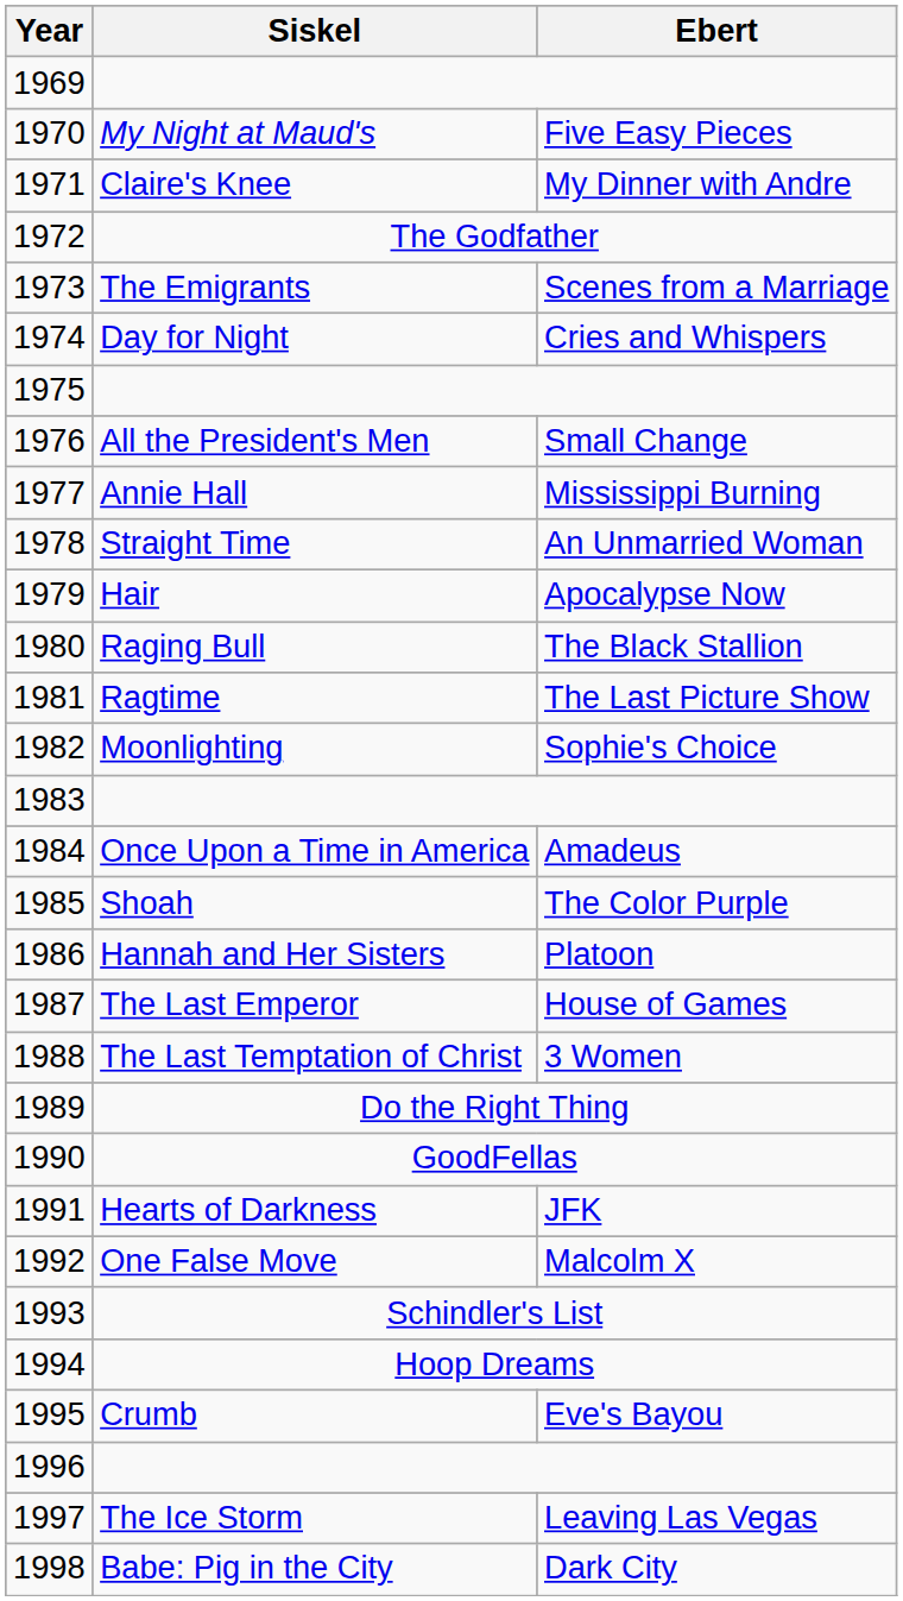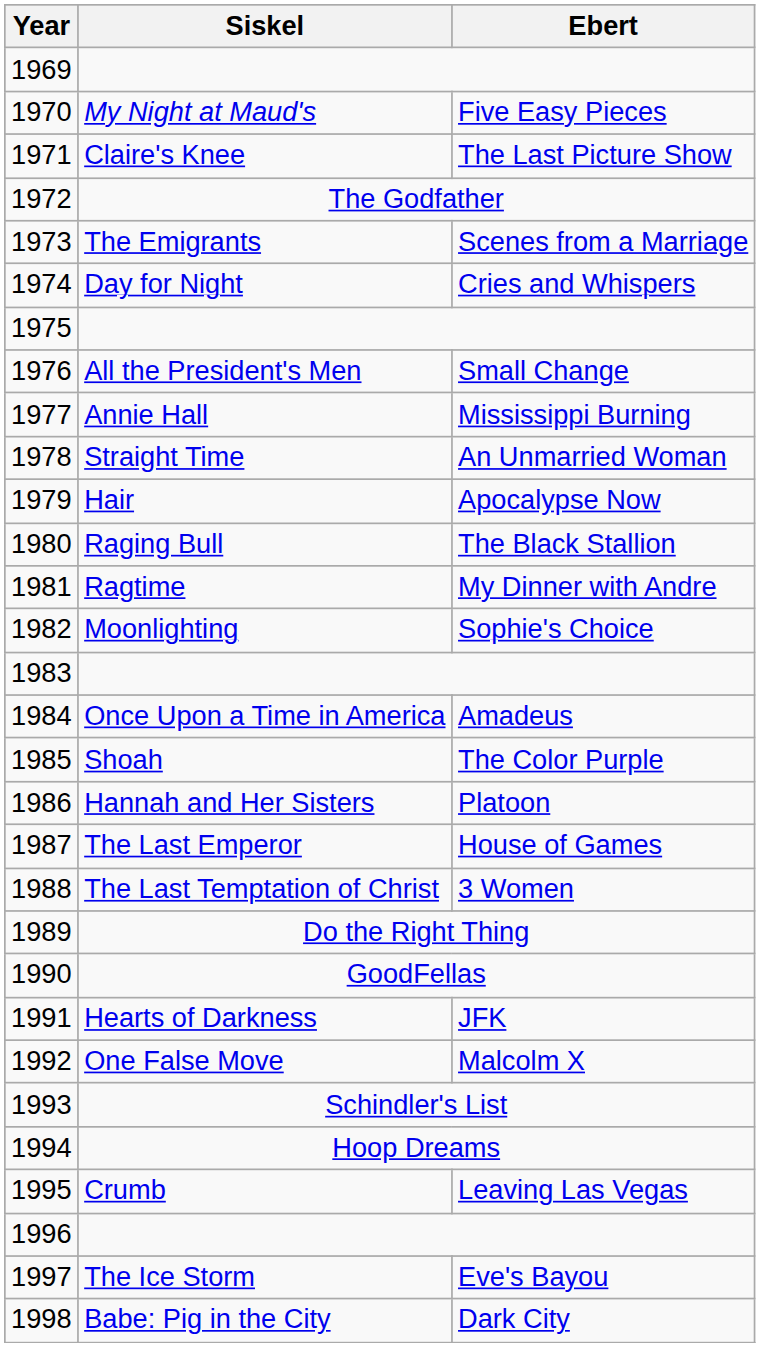Claire's Knee | Ebert: My Dinner with Andre -> The Last Picture Show
Ragtime | Ebert: The Last Picture Show -> My Dinner with Andre
Crumb | Ebert: Eve's Bayou -> Leaving Las Vegas
The Ice Storm | Ebert: Leaving Las Vegas -> Eve's Bayou
